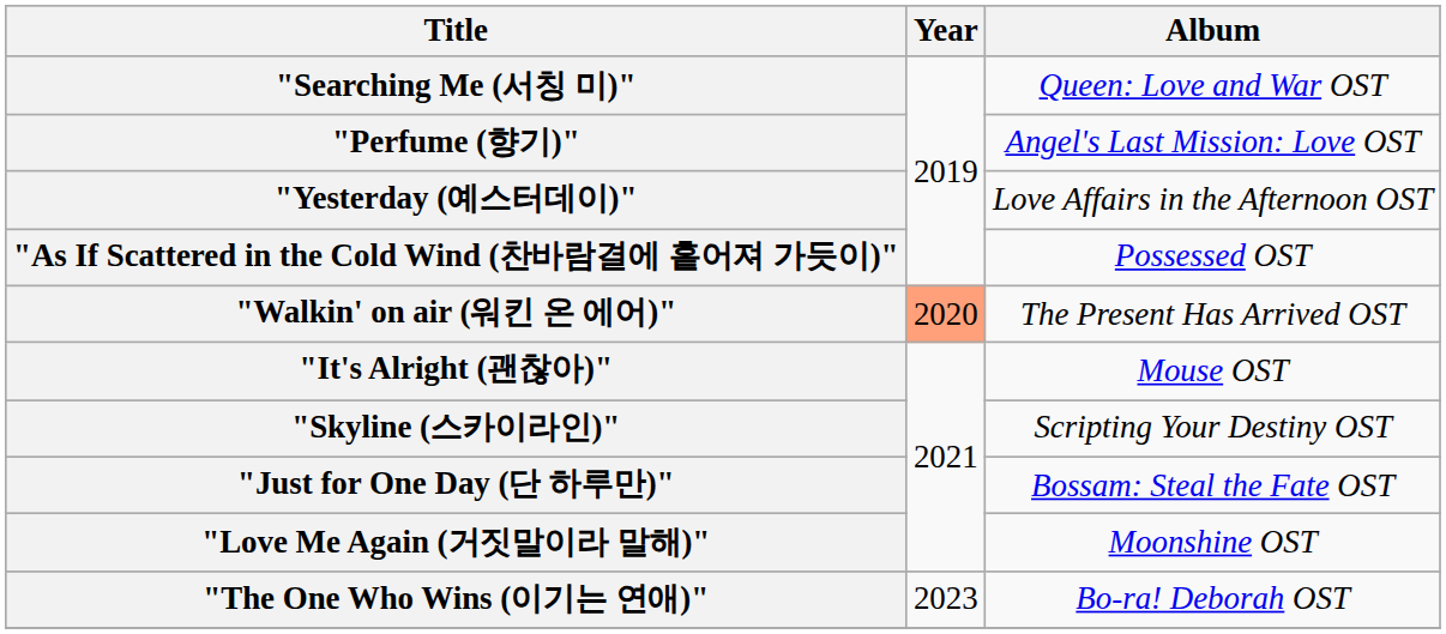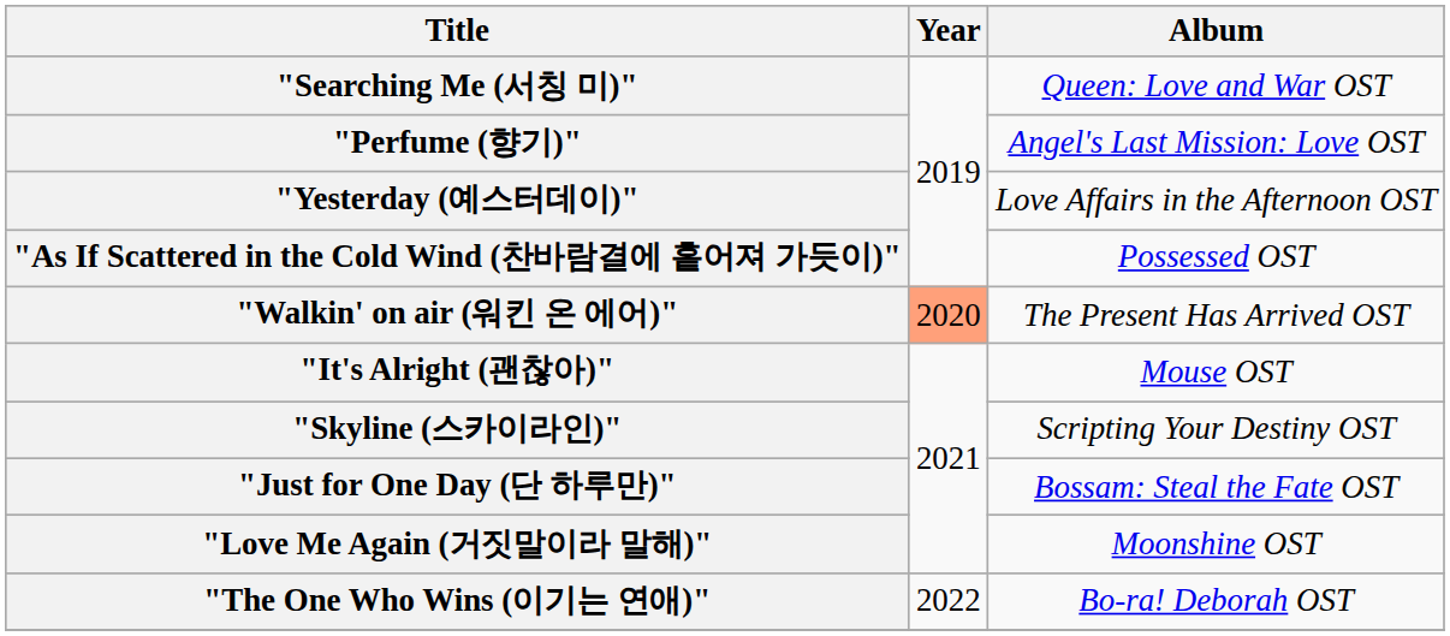"The One Who Wins (이기는 연애)" | Year: 2023 -> 2022
